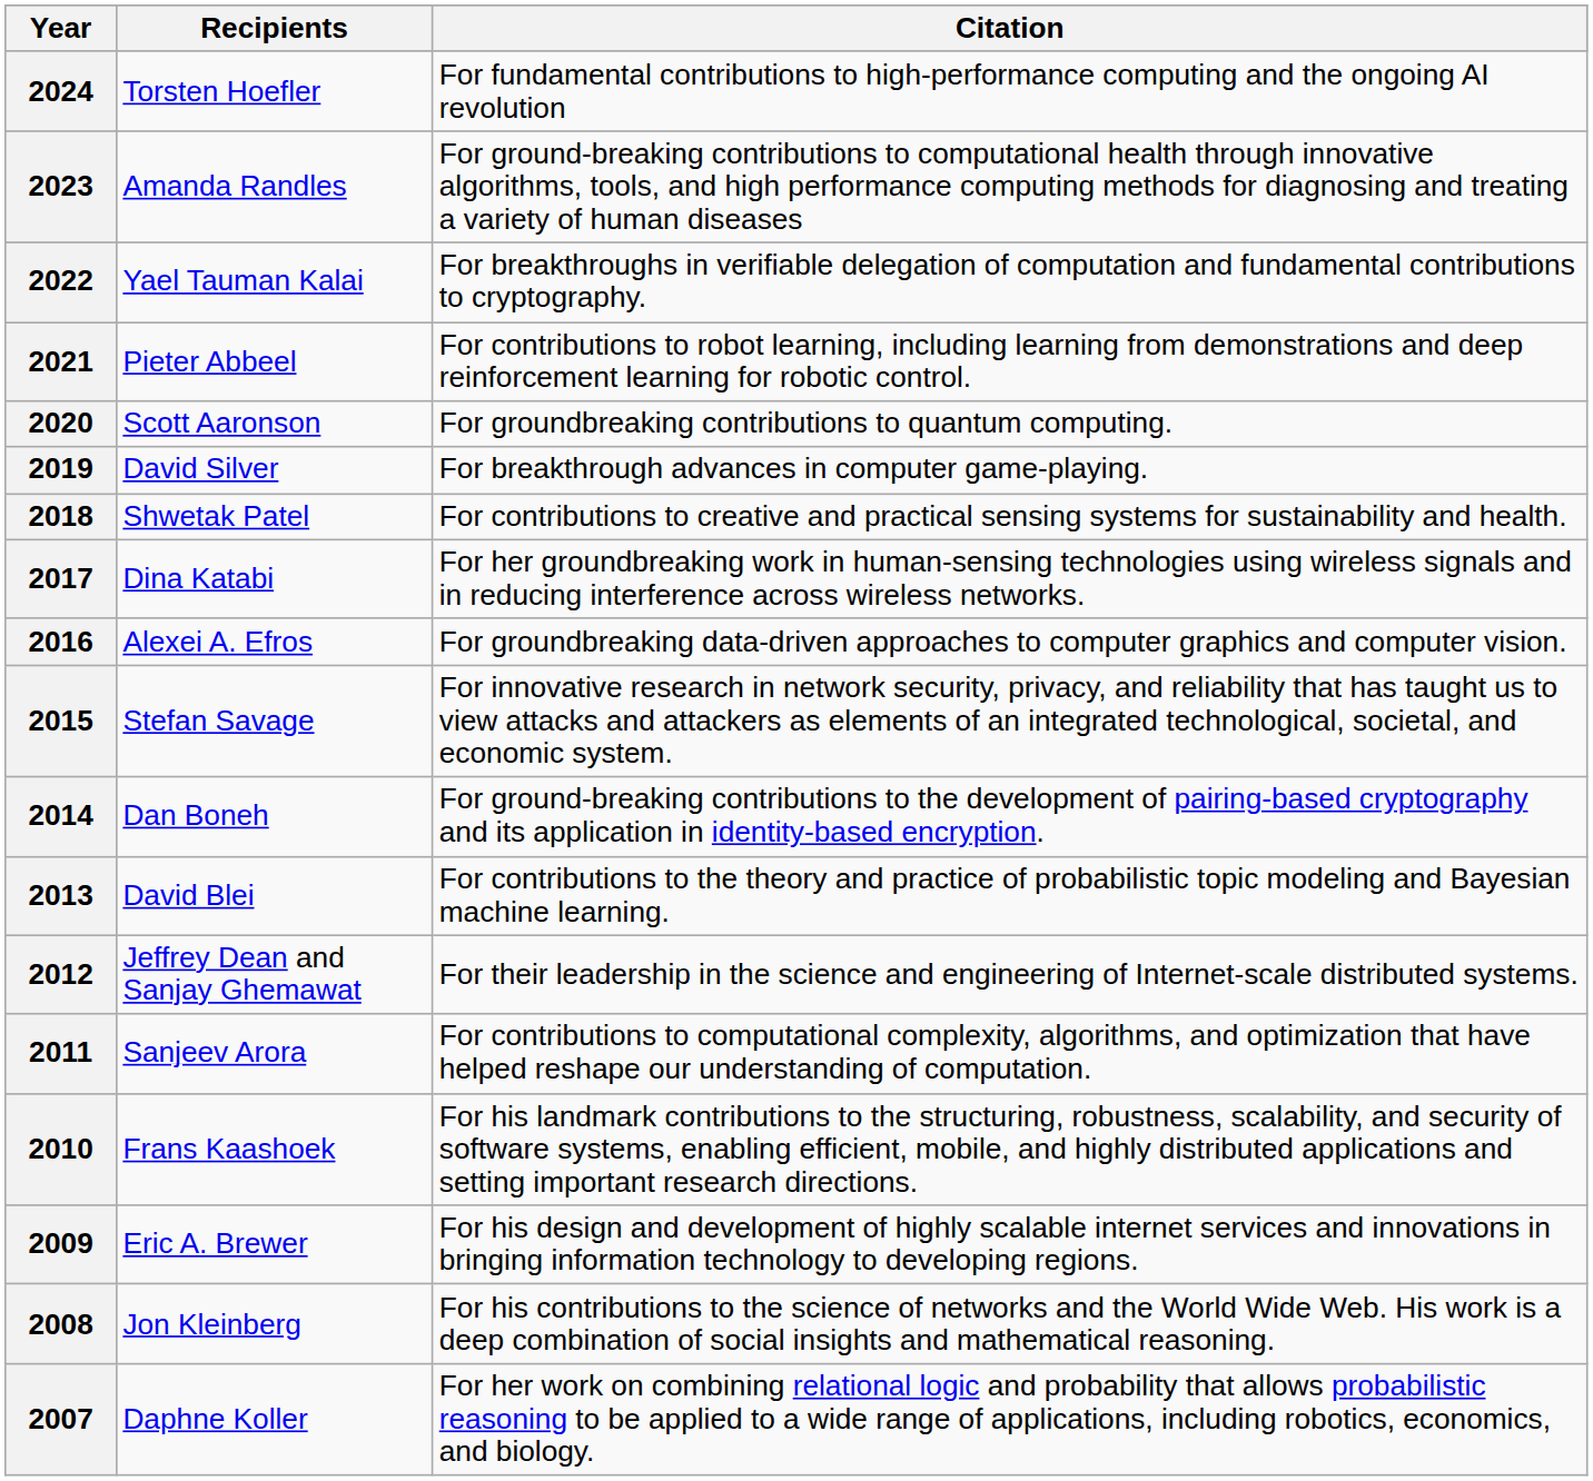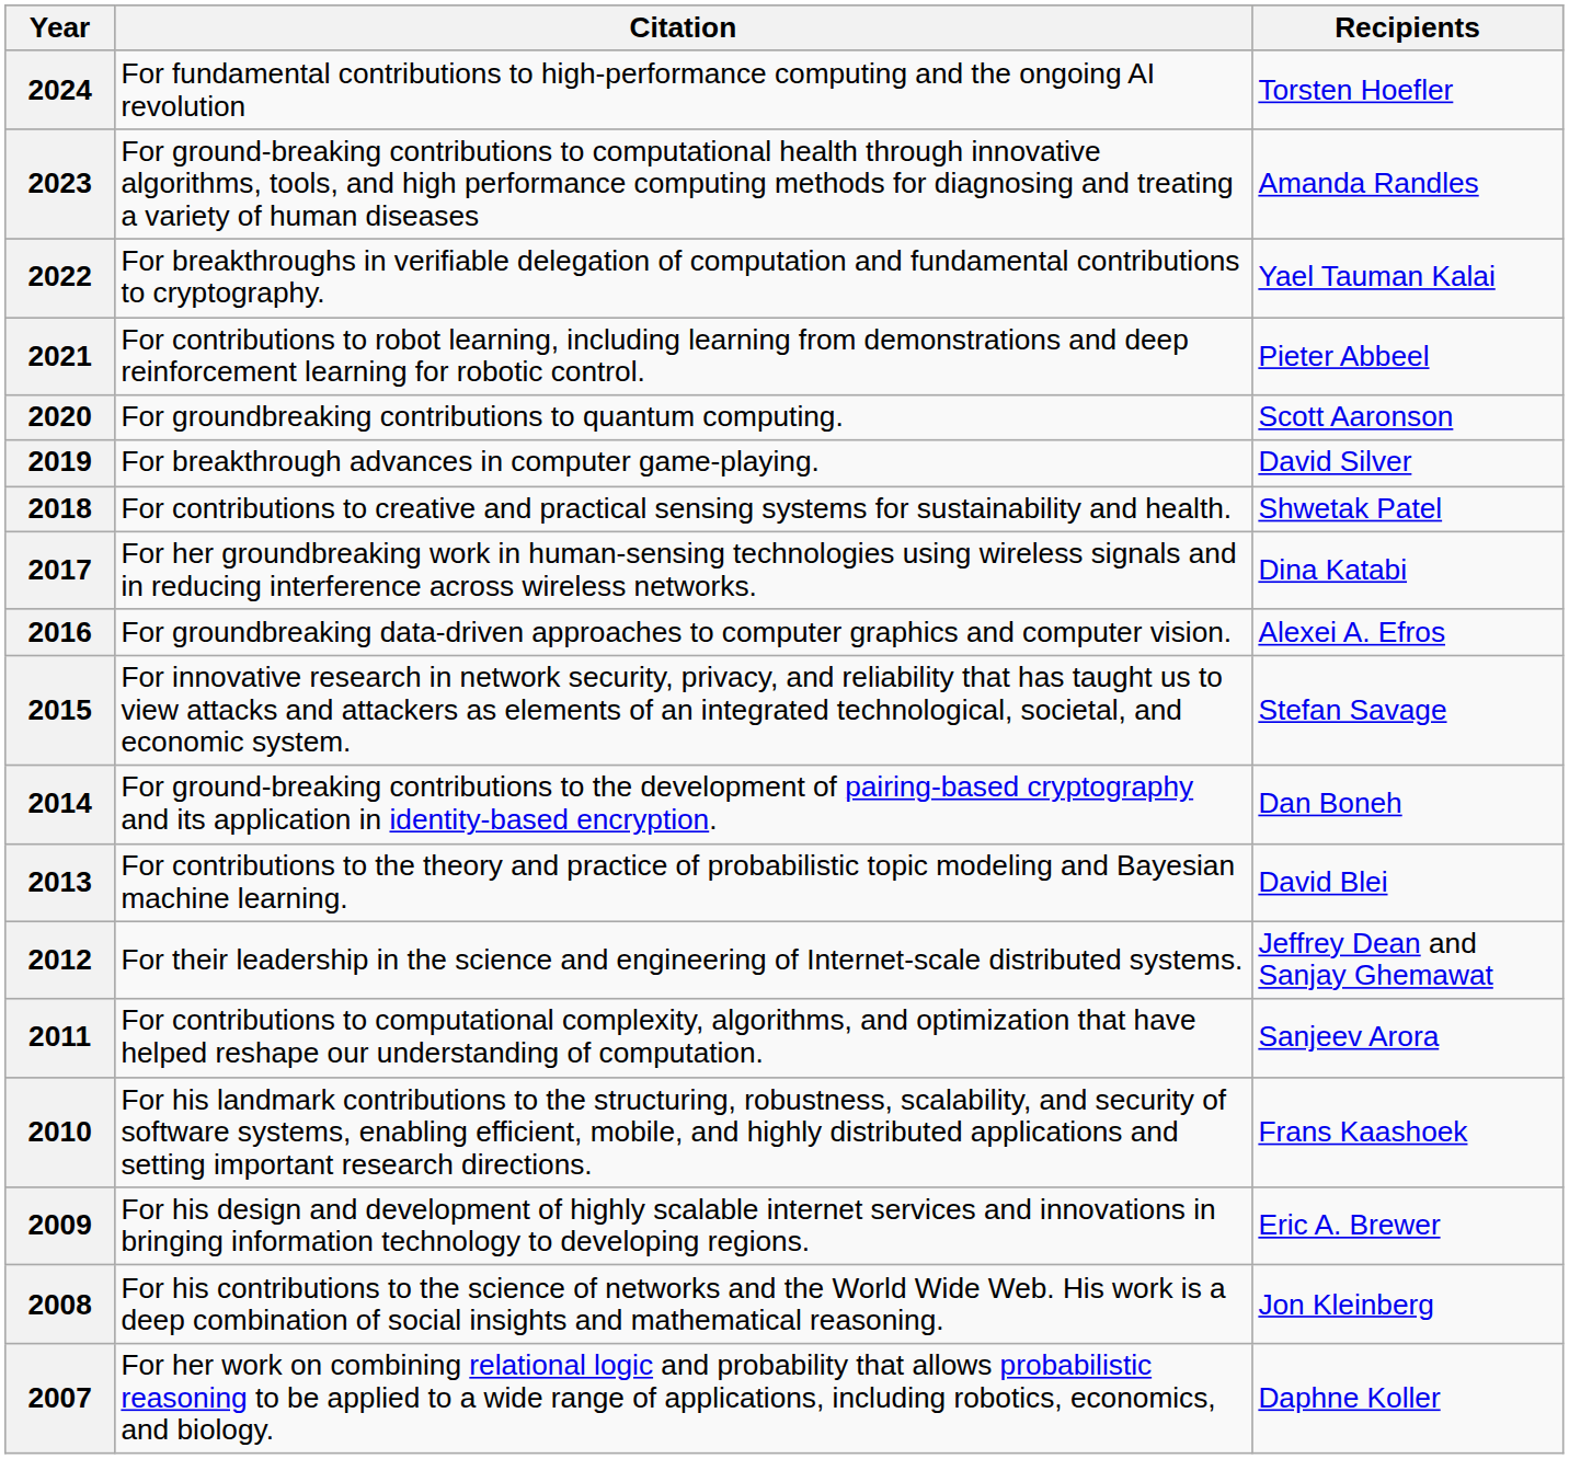columns swapped: Recipients <-> Citation
